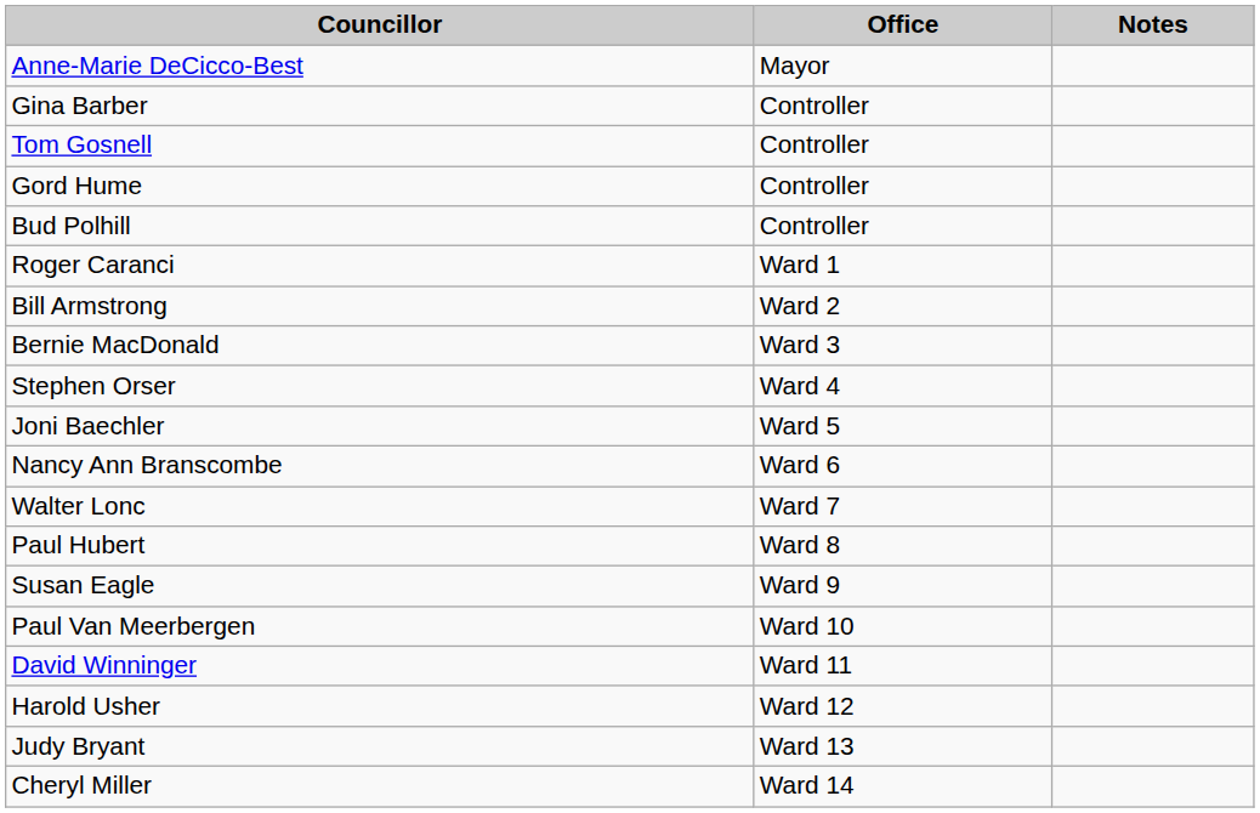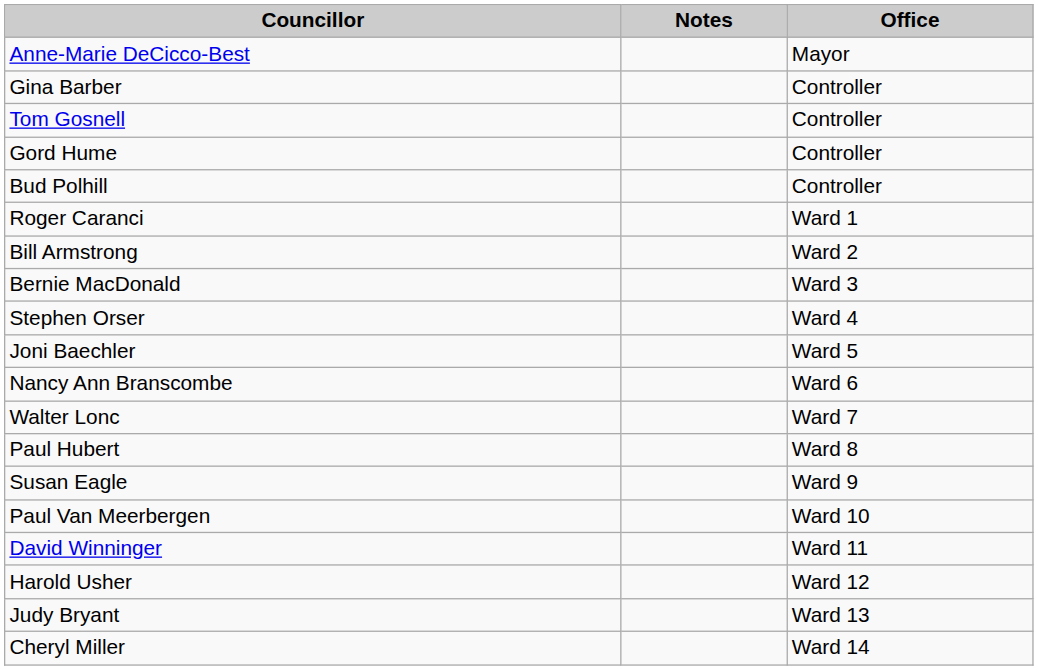columns swapped: Office <-> Notes
